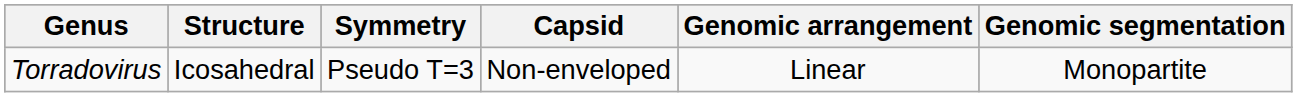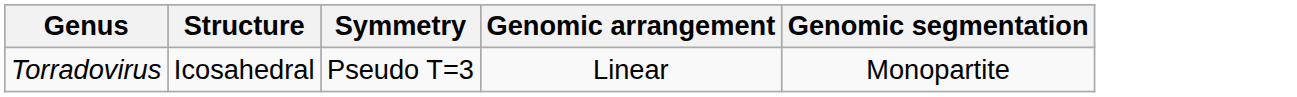- column: Capsid | Non-enveloped
